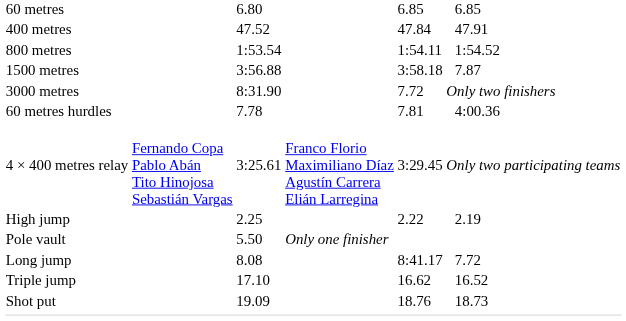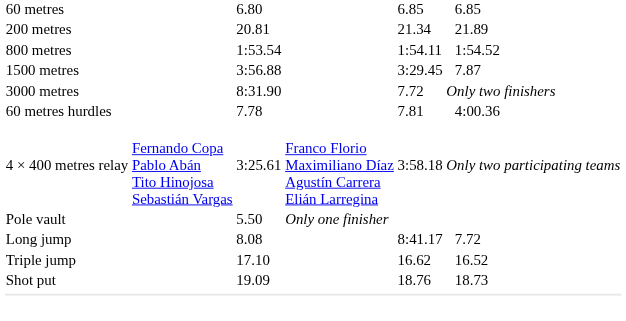+ row: 200 metres | 20.81 | 21.34 | 21.89
- row: 400 metres | 47.52 | 47.84 | 47.91
1500 metres | column 5: 3:58.18 -> 3:29.45
4 × 400 metres relay | column 5: 3:29.45 -> 3:58.18
- row: High jump | 2.25 | 2.22 | 2.19
